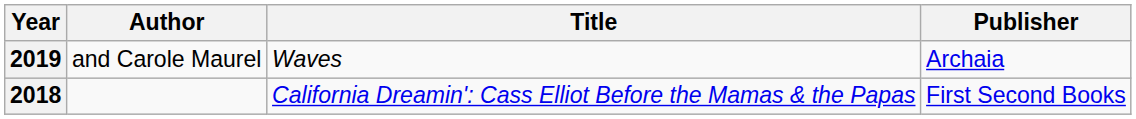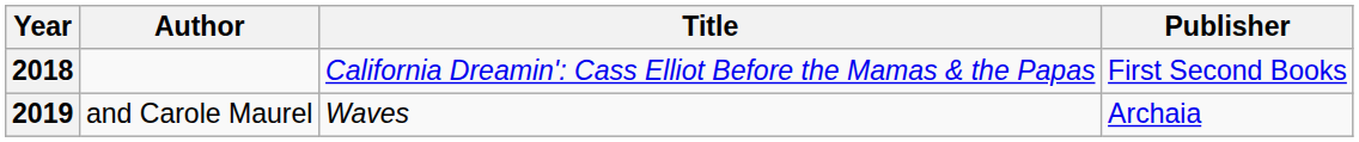rows swapped: 2018 <-> 2019
